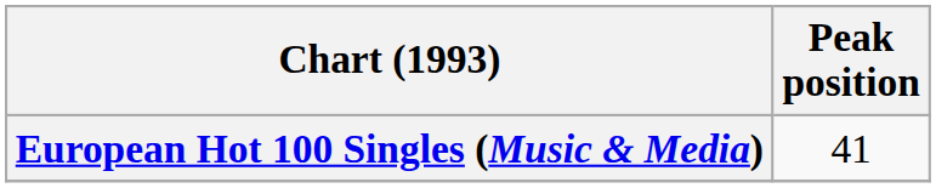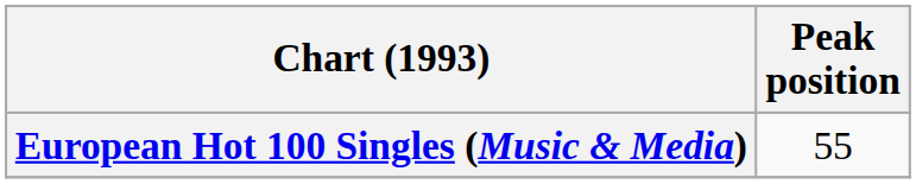European Hot 100 Singles (Music & Media) | Peak position: 41 -> 55
